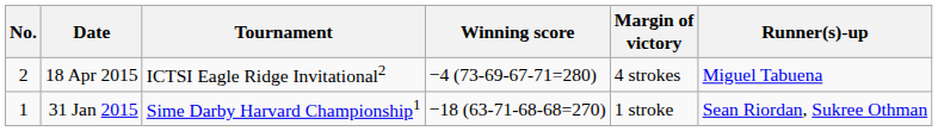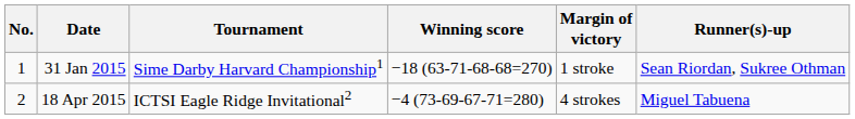rows swapped: 31 Jan 2015 <-> 18 Apr 2015
